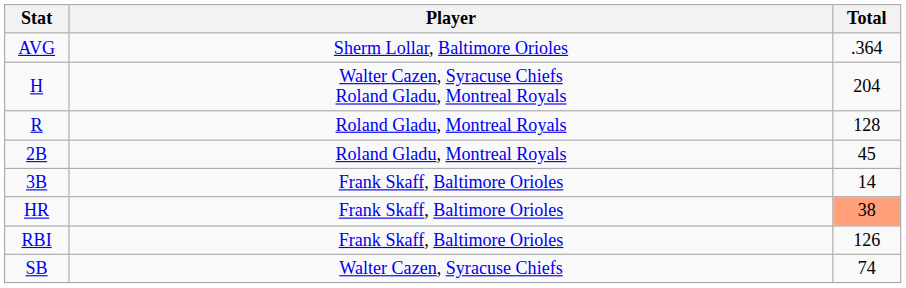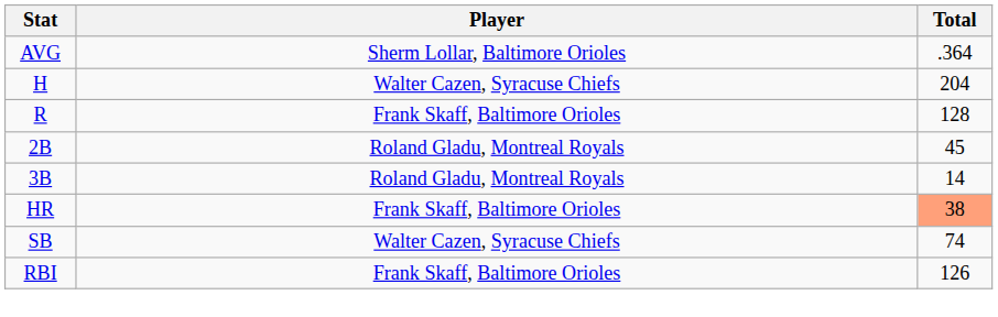H | Player: Walter Cazen, Syracuse Chiefs Roland Gladu, Montreal Royals -> Walter Cazen, Syracuse Chiefs
R | Player: Roland Gladu, Montreal Royals -> Frank Skaff, Baltimore Orioles
3B | Player: Frank Skaff, Baltimore Orioles -> Roland Gladu, Montreal Royals
rows swapped: RBI <-> SB
